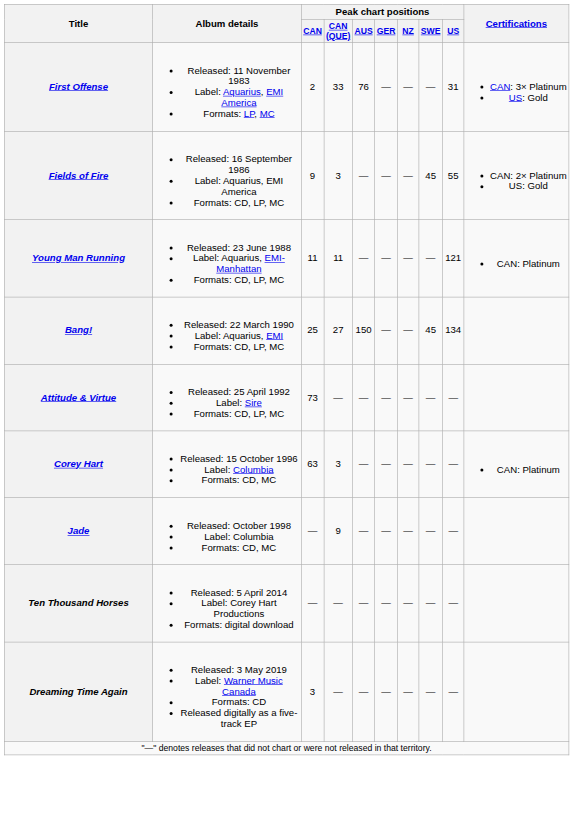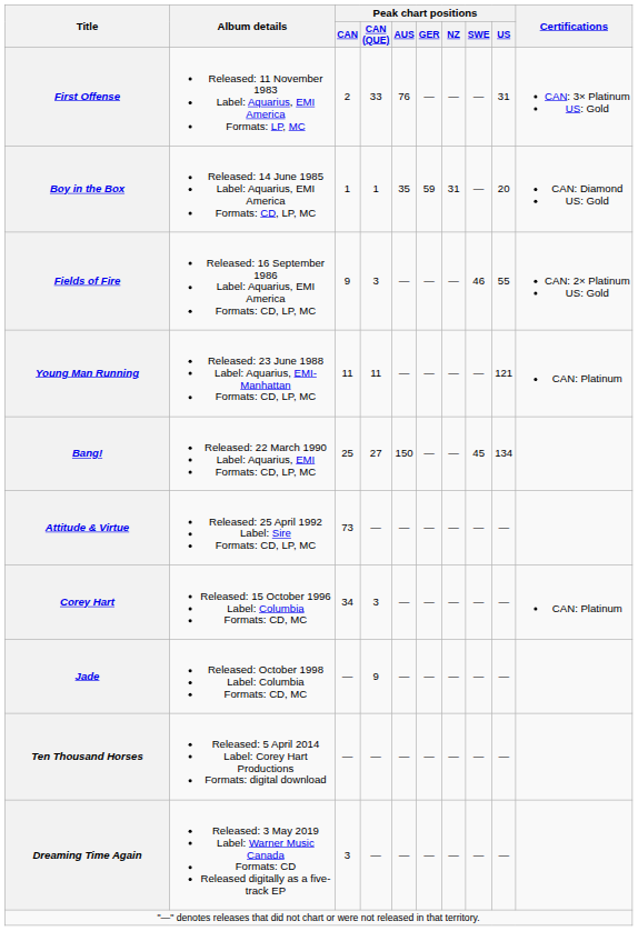+ row: Boy in the Box | Released: 14 June 1985 Label: Aquarius, EMI America Formats: CD, LP, MC | 1 | 1 | 35 | 59 | 31 | — | 20 | CAN: Diamond US: Gold
Fields of Fire | Peak chart positions / SWE: 45 -> 46
Corey Hart | Peak chart positions / CAN: 63 -> 34
